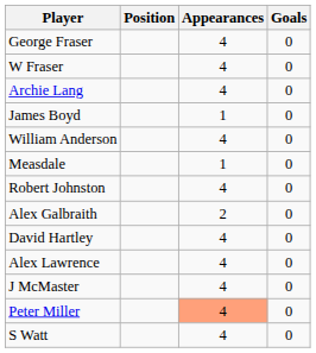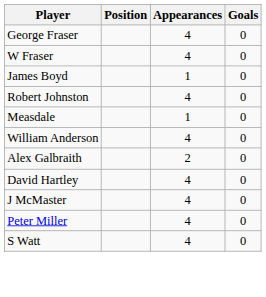- row: Archie Lang | 4 | 0
rows swapped: Robert Johnston <-> William Anderson
- row: Alex Lawrence | 4 | 0
Peter Miller | Appearances: lightsalmon background -> no background
